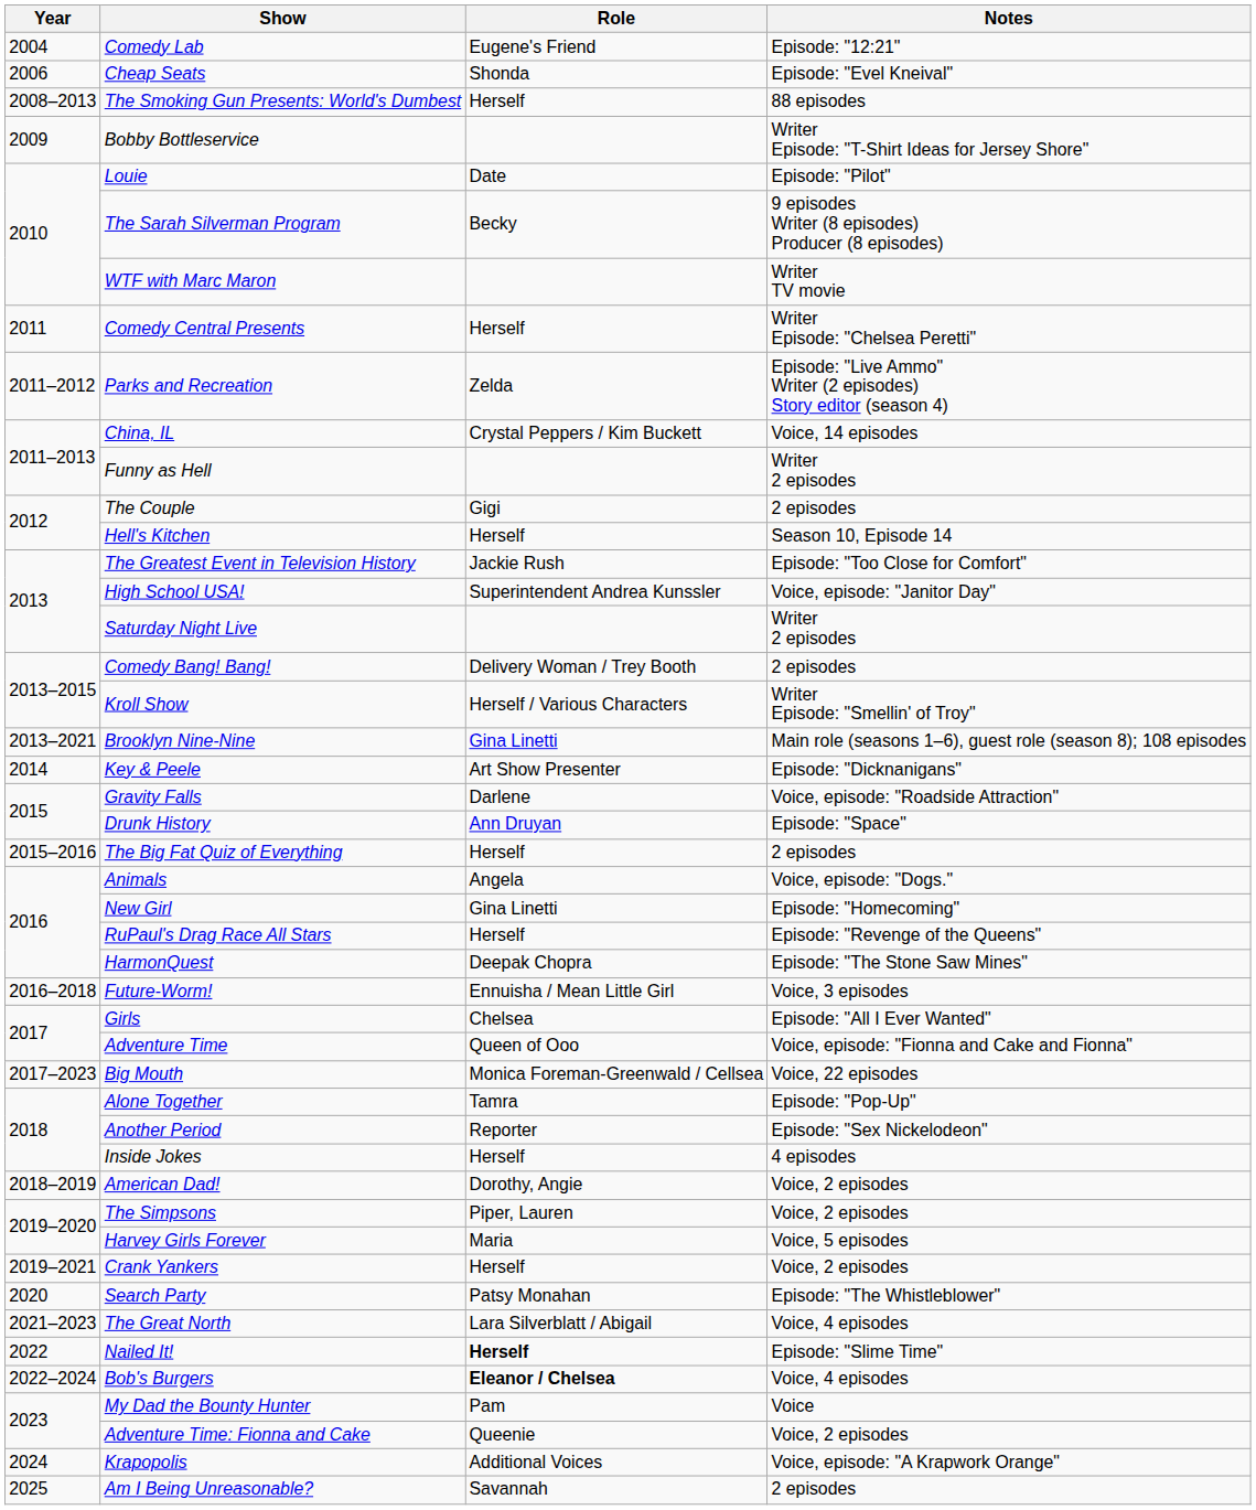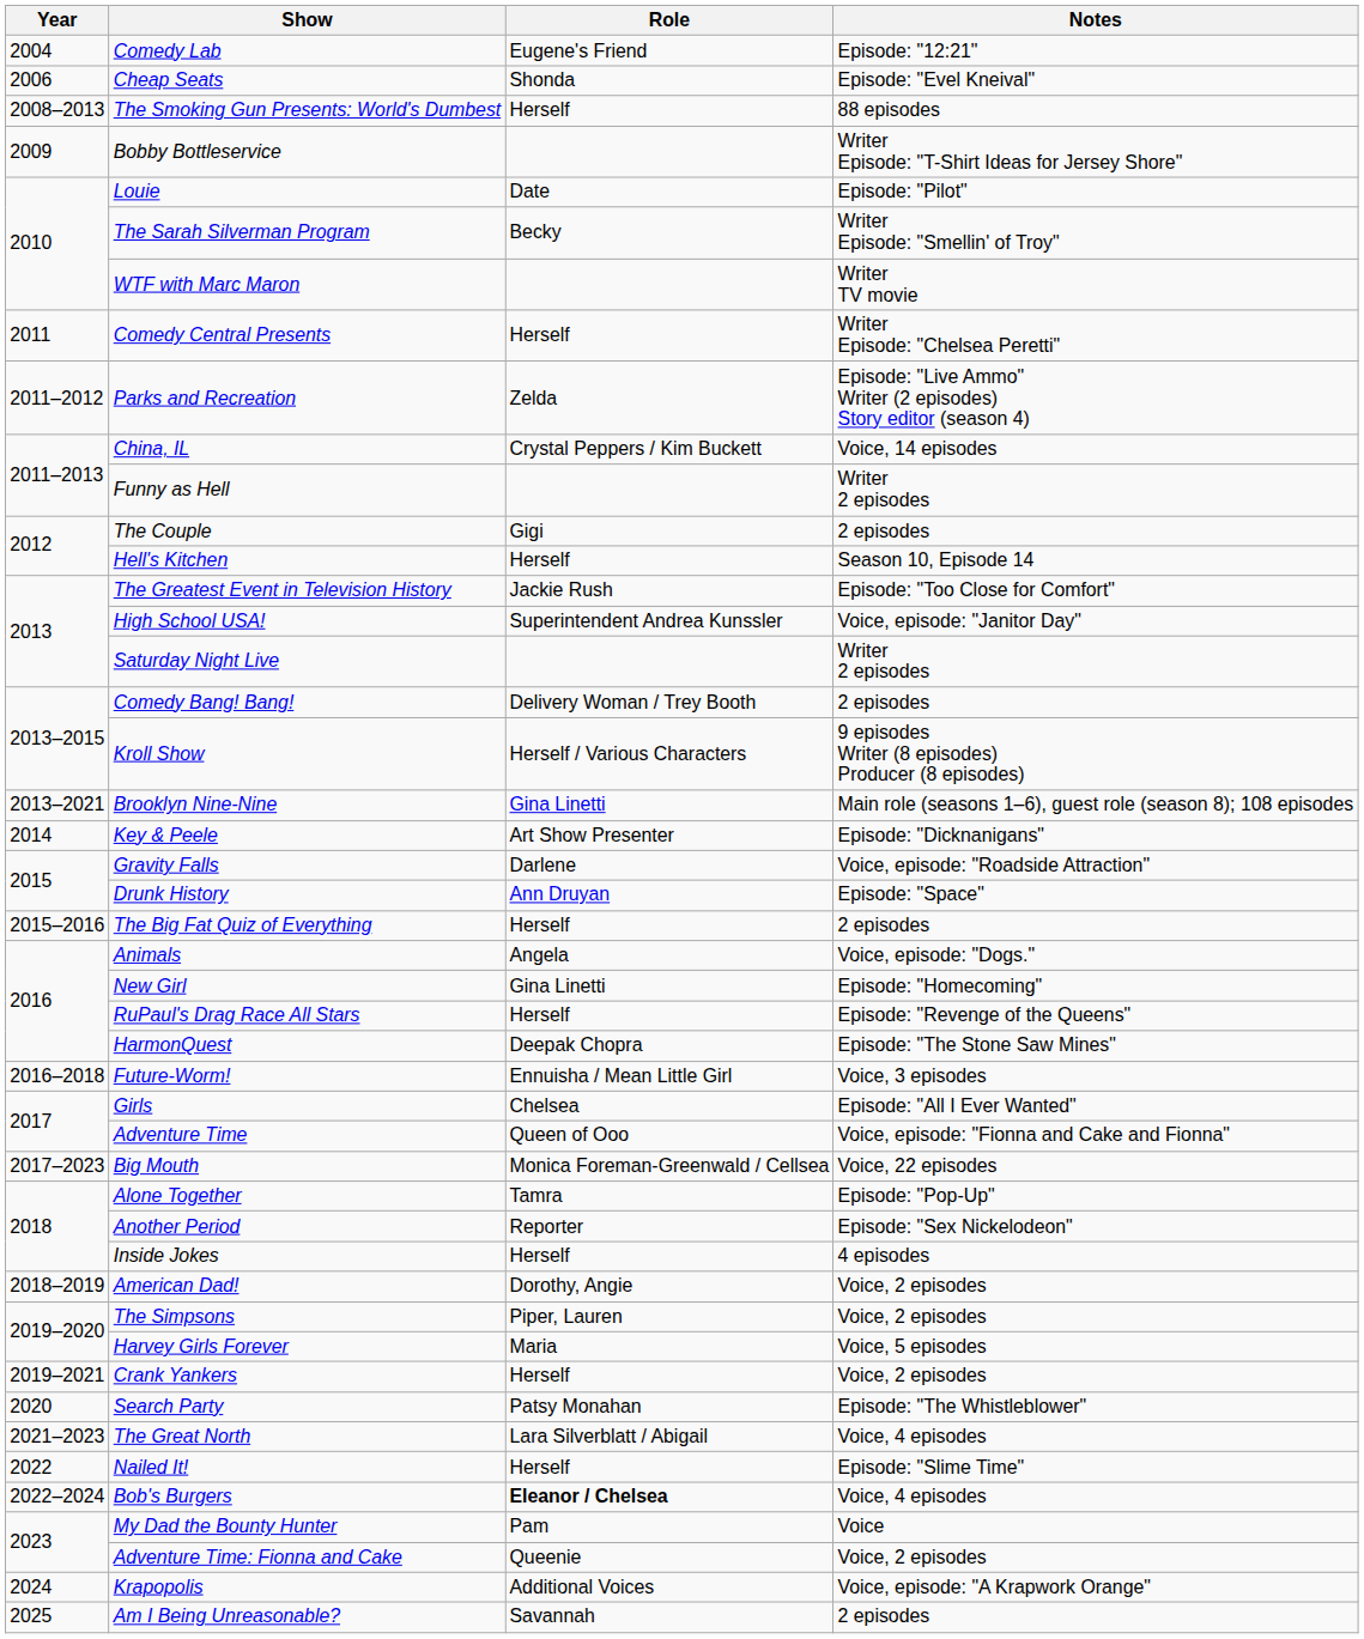The Sarah Silverman Program | Notes: 9 episodes Writer (8 episodes) Producer (8 episodes) -> Writer Episode: "Smellin' of Troy"
Kroll Show | Notes: Writer Episode: "Smellin' of Troy" -> 9 episodes Writer (8 episodes) Producer (8 episodes)
Nailed It! | Role: bold -> normal
